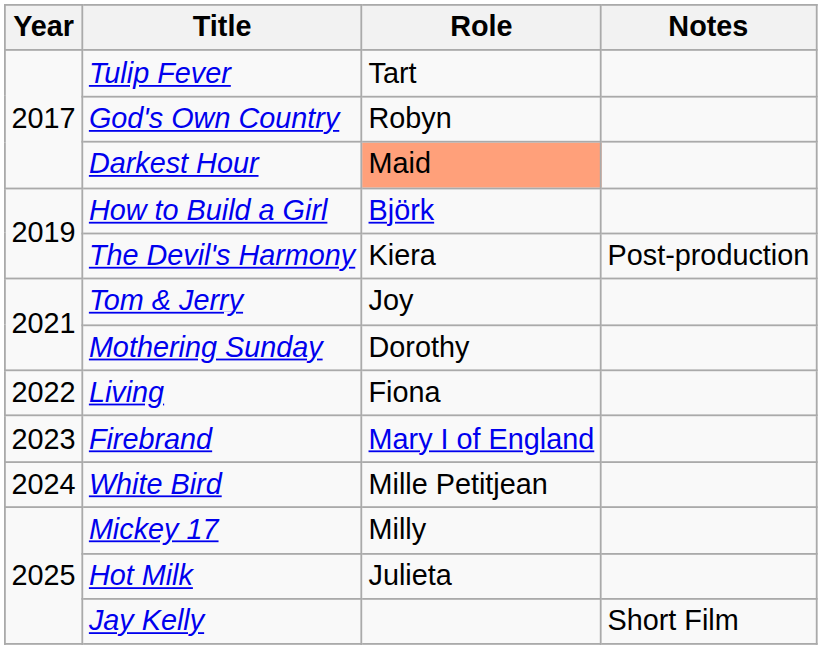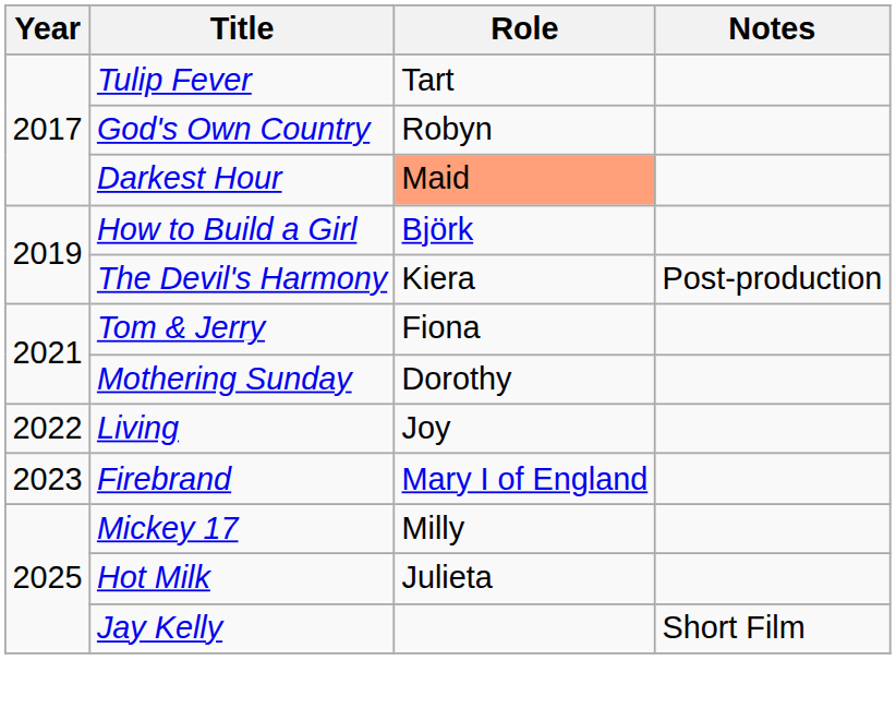Tom & Jerry | Role: Joy -> Fiona
Living | Role: Fiona -> Joy
- row: 2024 | White Bird | Mille Petitjean
